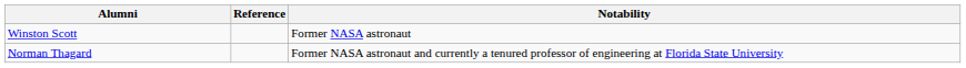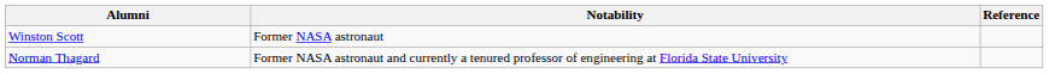columns swapped: Notability <-> Reference
